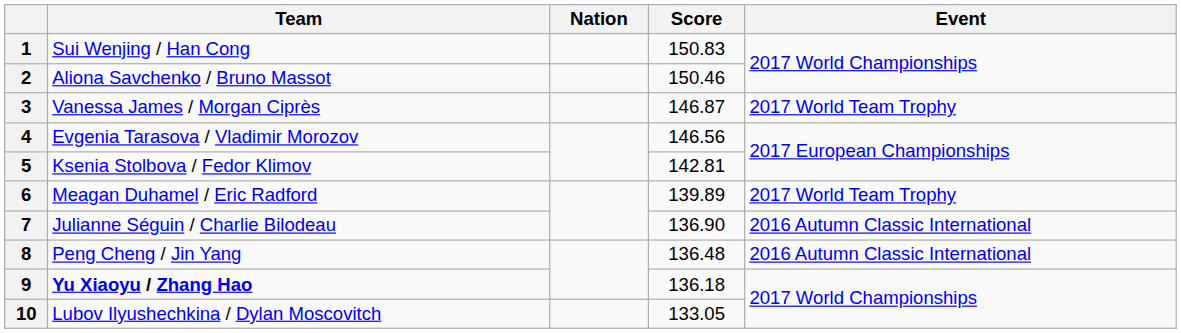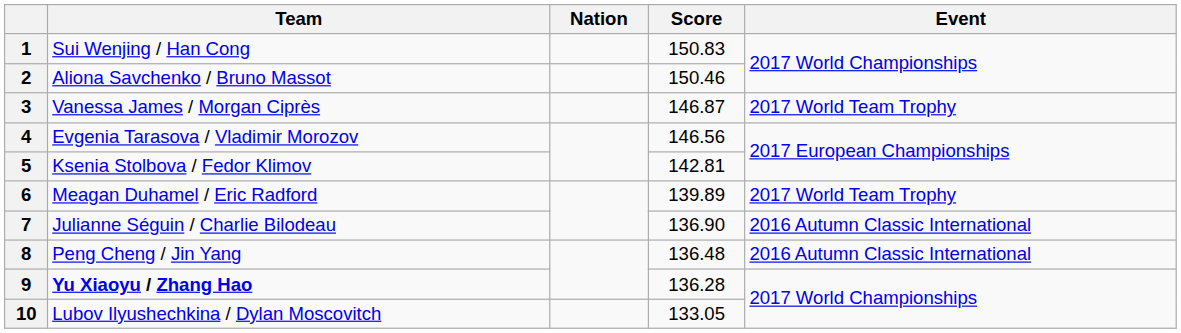9 | Score: 136.18 -> 136.28
